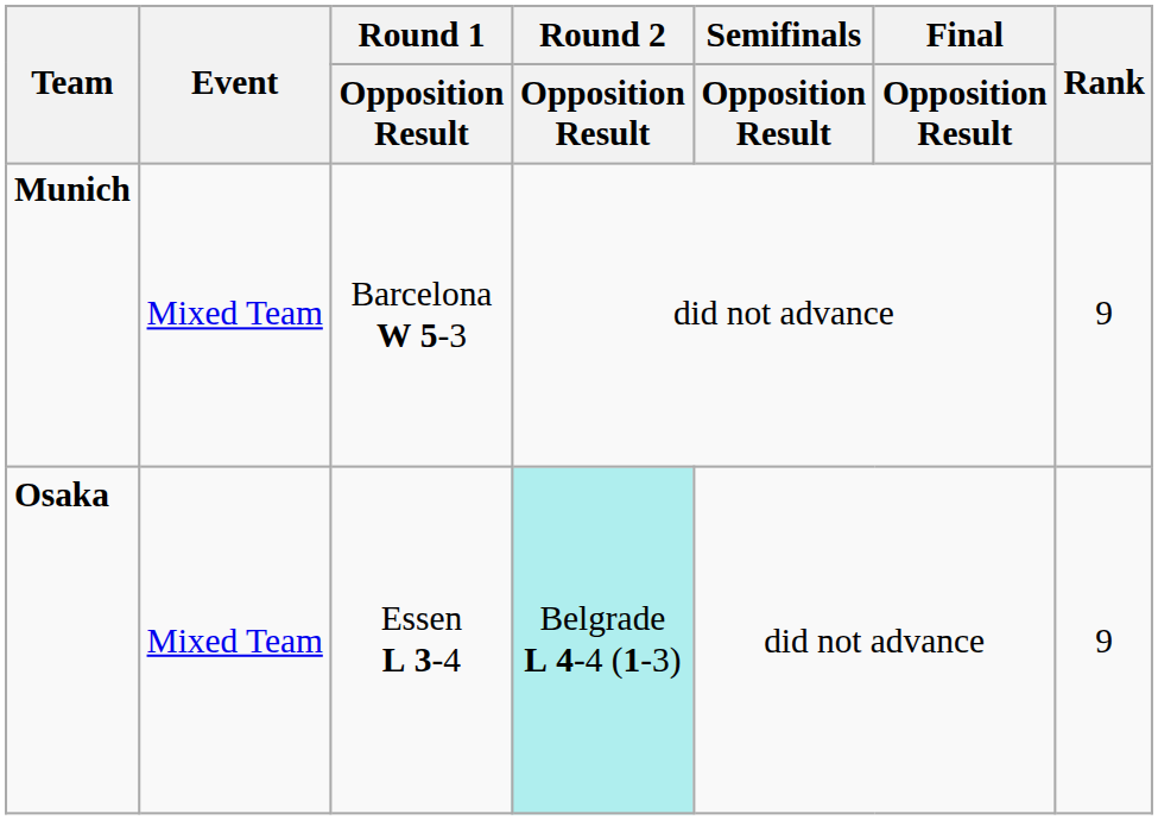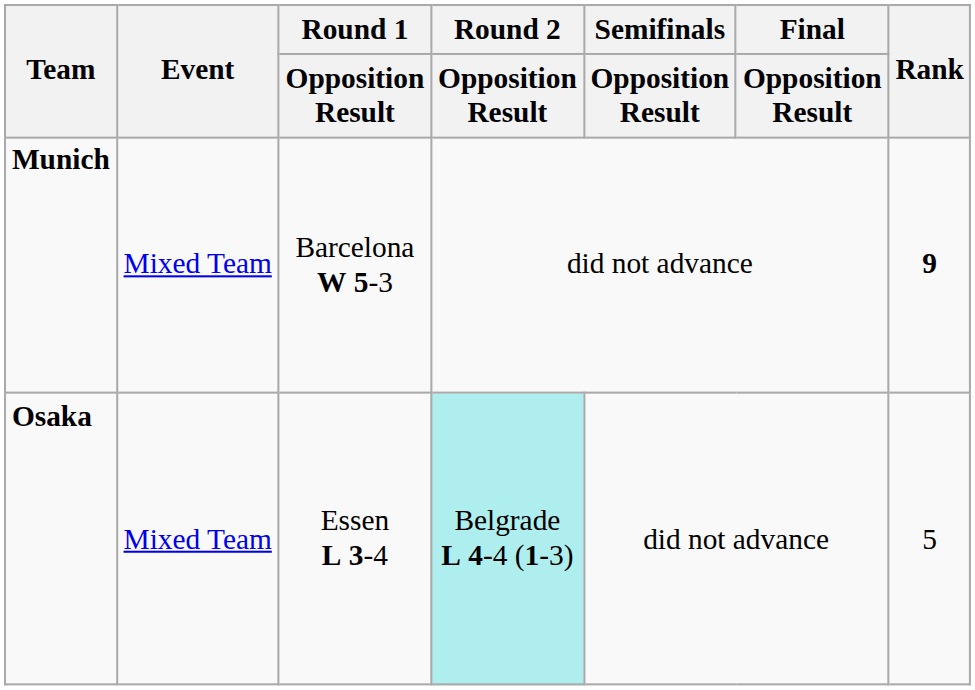Munich | Rank: normal -> bold
Osaka | Rank: 9 -> 5
